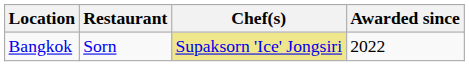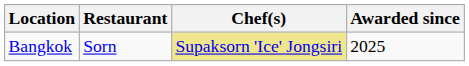Bangkok | Awarded since: 2022 -> 2025
